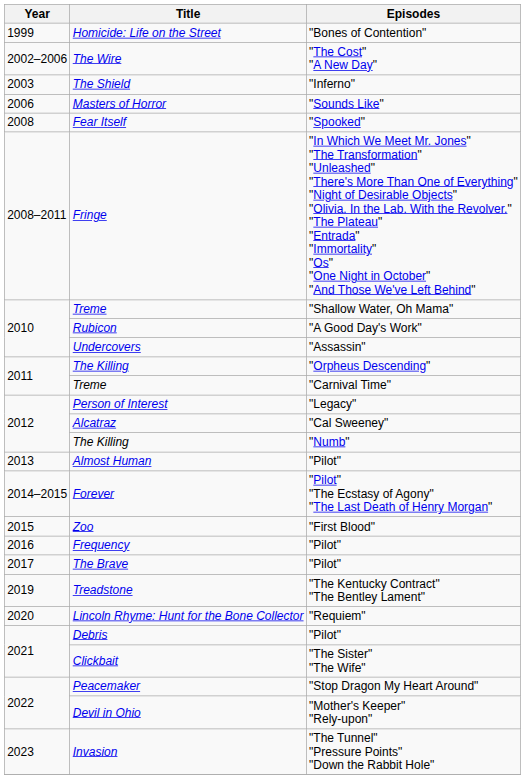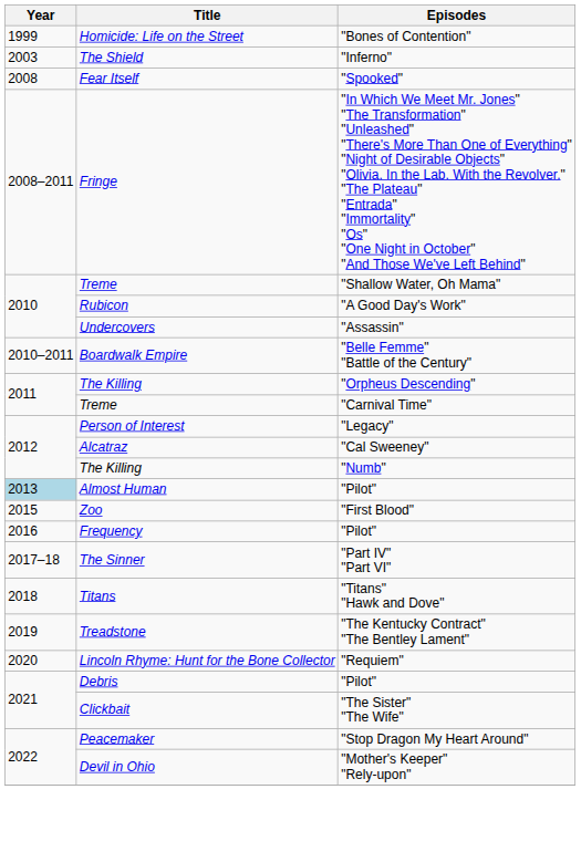- row: 2002–2006 | The Wire | "The Cost" "A New Day"
- row: 2006 | Masters of Horror | "Sounds Like"
+ row: 2010–2011 | Boardwalk Empire | "Belle Femme" "Battle of the Century"
Almost Human | Year: no background -> lightblue background
- row: 2014–2015 | Forever | "Pilot" "The Ecstasy of Agony" "The Last Death of Henry Morgan"
+ row: 2017–18 | The Sinner | "Part IV" "Part VI"
- row: 2017 | The Brave | "Pilot"
+ row: 2018 | Titans | "Titans" "Hawk and Dove"
- row: 2023 | Invasion | "The Tunnel" "Pressure Points" "Down the Rabbit Hole"
